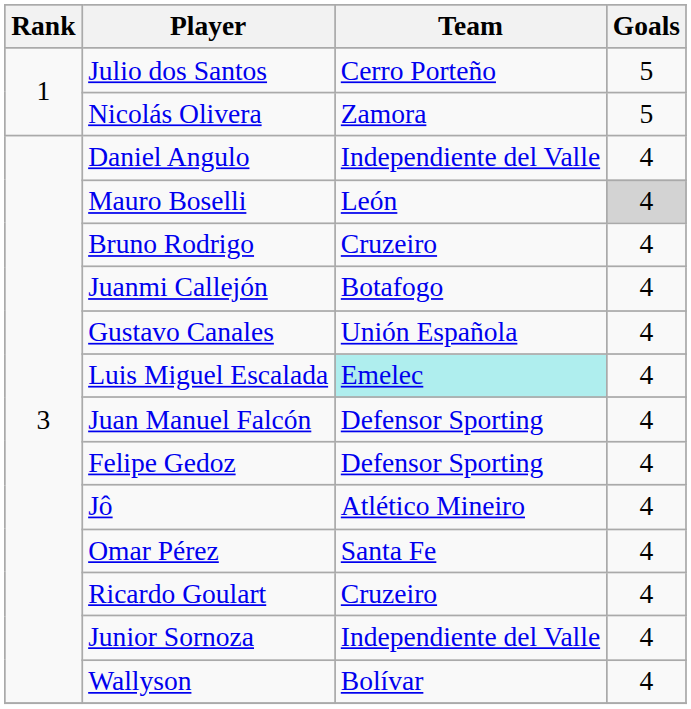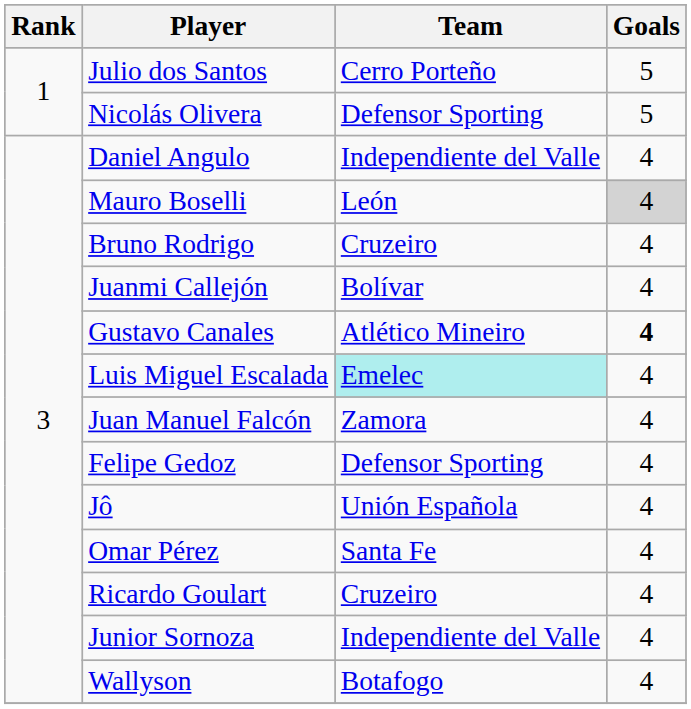Nicolás Olivera | Team: Zamora -> Defensor Sporting
Juanmi Callejón | Team: Botafogo -> Bolívar
Gustavo Canales | Team: Unión Española -> Atlético Mineiro
Gustavo Canales | Goals: normal -> bold
Juan Manuel Falcón | Team: Defensor Sporting -> Zamora
Jô | Team: Atlético Mineiro -> Unión Española
Wallyson | Team: Bolívar -> Botafogo
